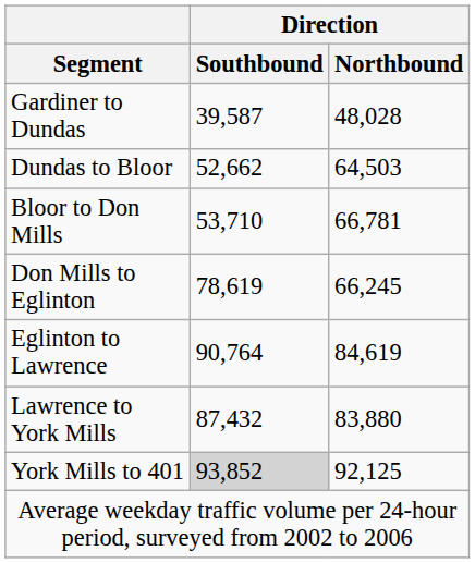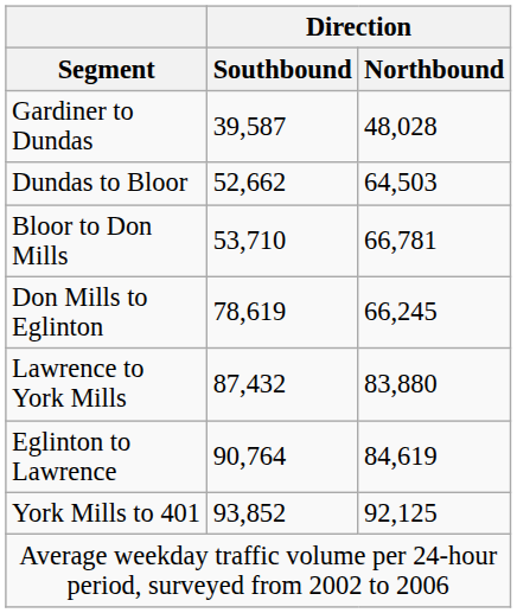rows swapped: Eglinton to Lawrence <-> Lawrence to York Mills
York Mills to 401 | Direction / Southbound: lightgrey background -> no background
